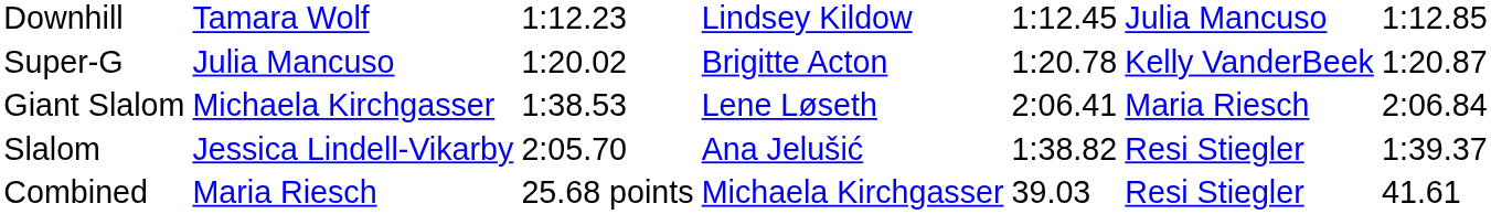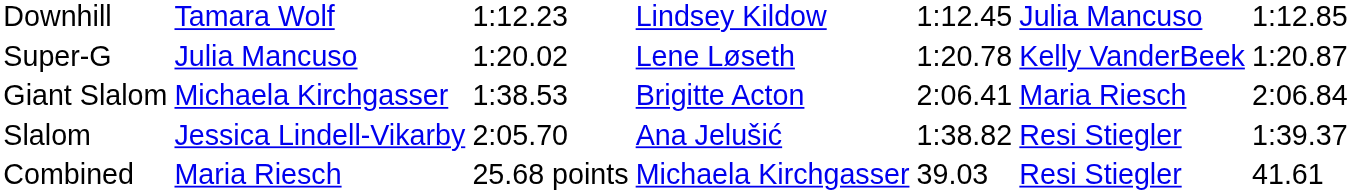Super-G | column 4: Brigitte Acton -> Lene Løseth
Giant Slalom | column 4: Lene Løseth -> Brigitte Acton
